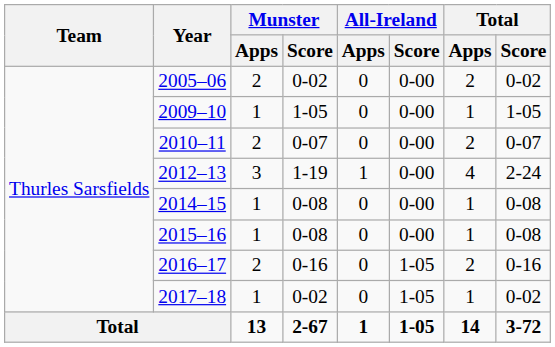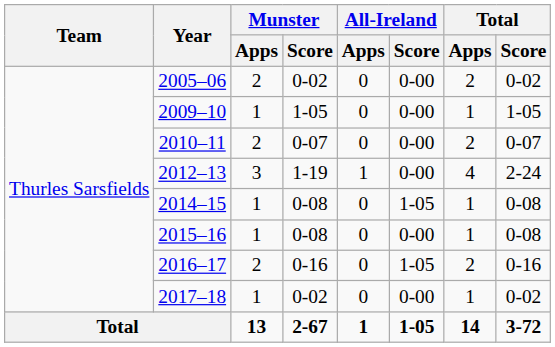2014–15 | All-Ireland / Score: 0-00 -> 1-05
2017–18 | All-Ireland / Score: 1-05 -> 0-00
